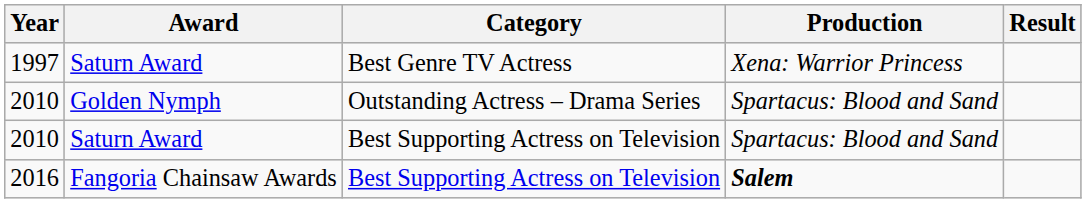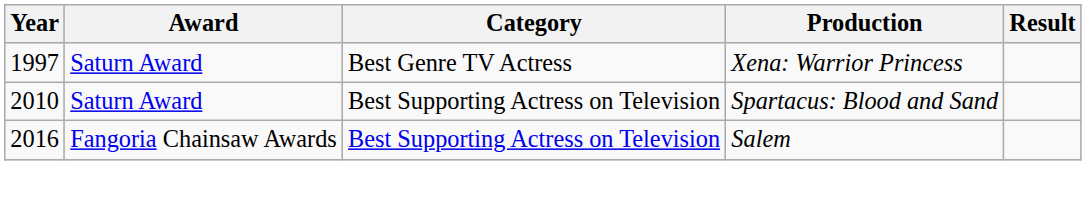- row: 2010 | Golden Nymph | Outstanding Actress – Drama Series | Spartacus: Blood and Sand
2016 | Production: bold -> normal
